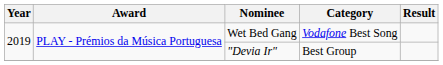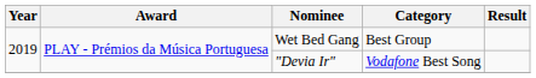Wet Bed Gang | Category: Vodafone Best Song -> Best Group
"Devia Ir" | Category: Best Group -> Vodafone Best Song
